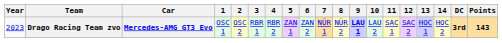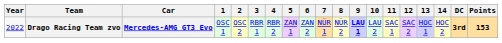Drago Racing Team zvo | Year: 2023 -> 2022
Drago Racing Team zvo | Points: 143 -> 153
